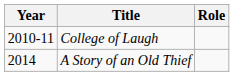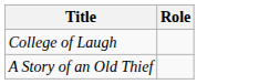- column: Year | 2010-11 | 2014
